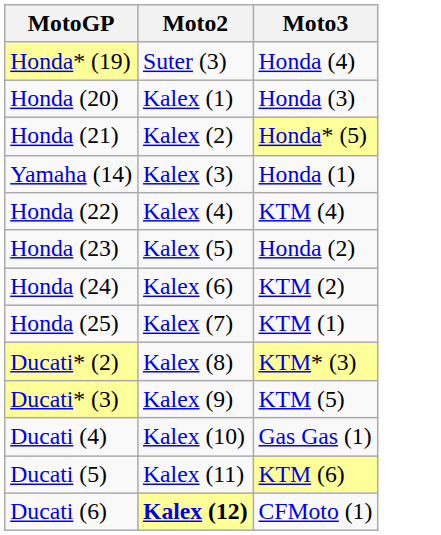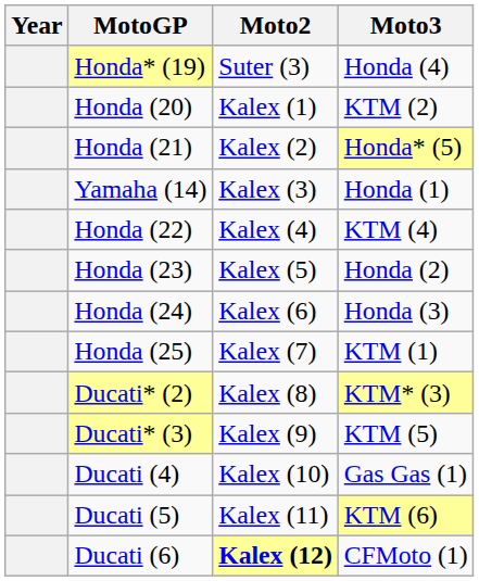+ column: Year
Honda (20) | Moto3: Honda (3) -> KTM (2)
Honda (24) | Moto3: KTM (2) -> Honda (3)
